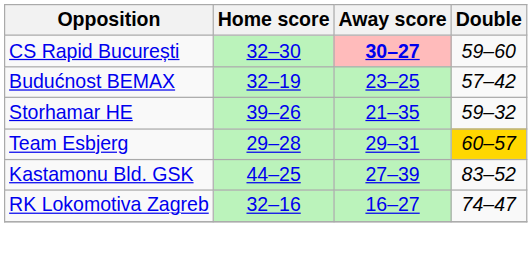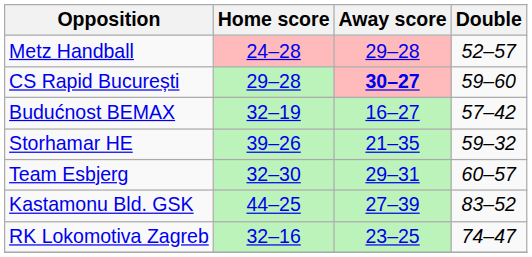+ row: Metz Handball | 24–28 | 29–28 | 52–57
CS Rapid București | Home score: 32–30 -> 29–28
Budućnost BEMAX | Away score: 23–25 -> 16–27
Team Esbjerg | Home score: 29–28 -> 32–30
Team Esbjerg | Double: gold background -> no background
RK Lokomotiva Zagreb | Away score: 16–27 -> 23–25
